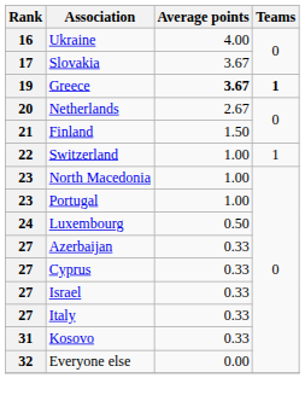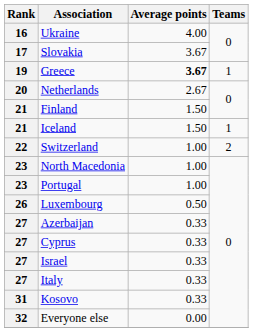Greece | Teams: bold -> normal
+ row: 21 | Iceland | 1.50 | 1
Switzerland | Teams: 1 -> 2
Luxembourg | Rank: 24 -> 26
